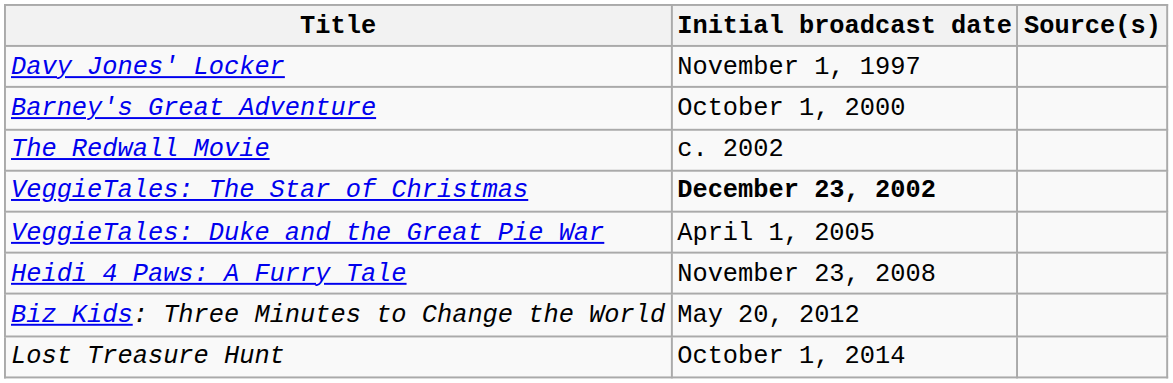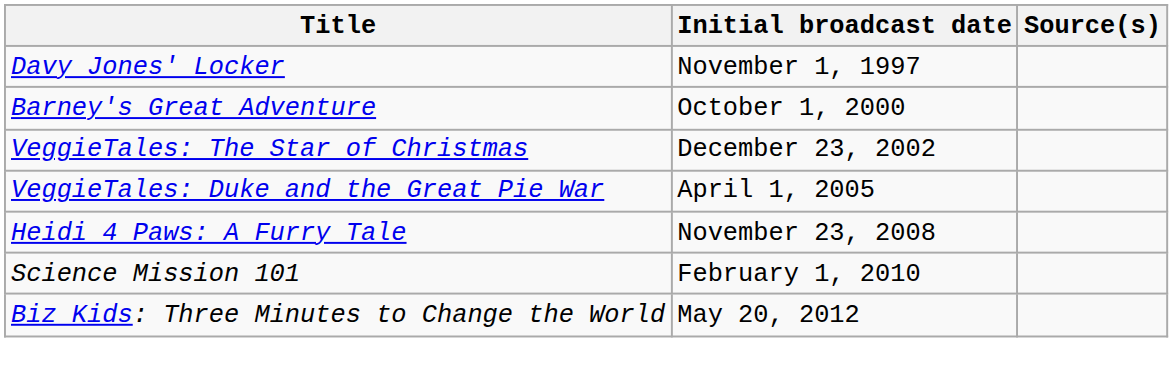- row: The Redwall Movie | c. 2002
VeggieTales: The Star of Christmas | Initial broadcast date: bold -> normal
+ row: Science Mission 101 | February 1, 2010
- row: Lost Treasure Hunt | October 1, 2014
